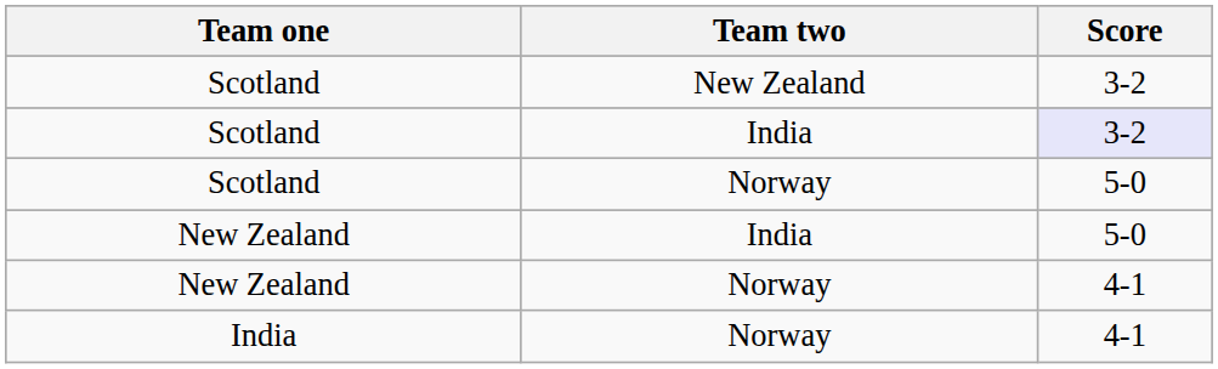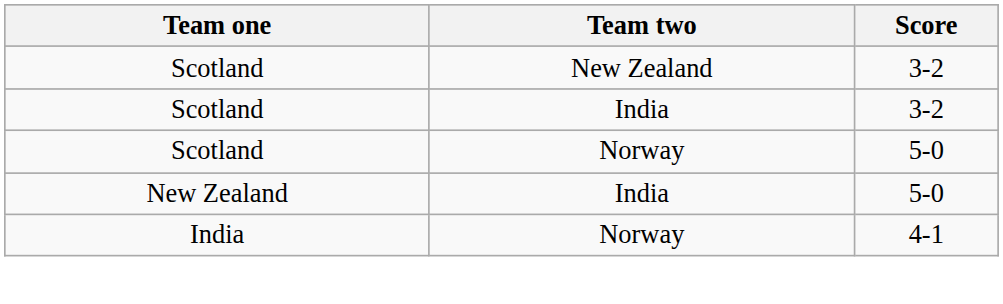Scotland / India | Score: lavender background -> no background
- row: New Zealand | Norway | 4-1
